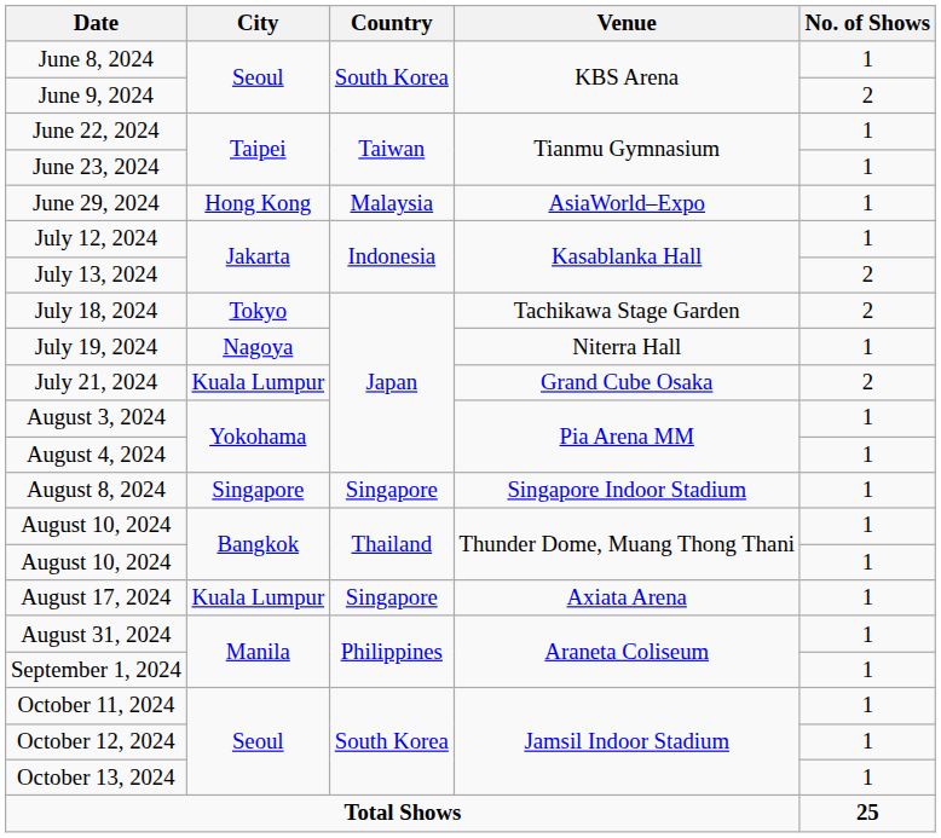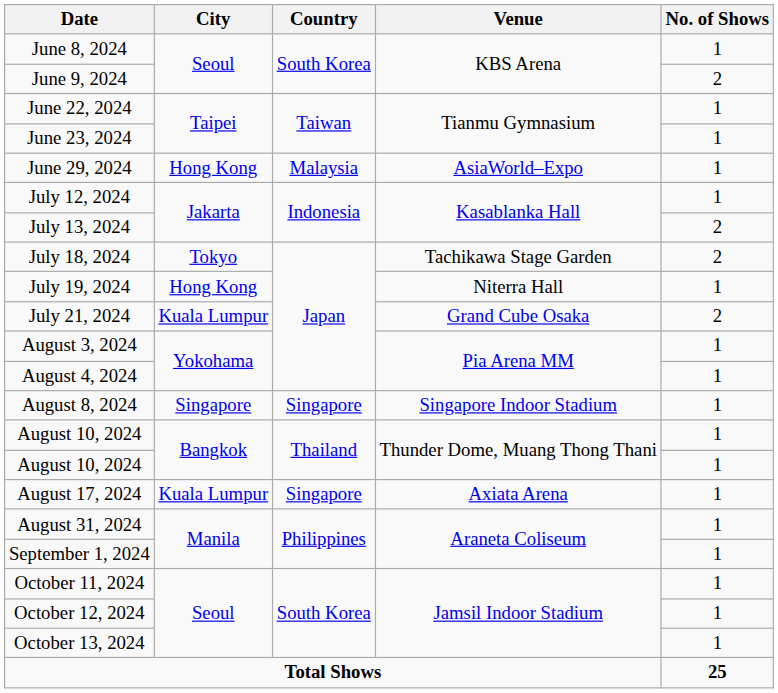July 19, 2024 | City: Nagoya -> Hong Kong
